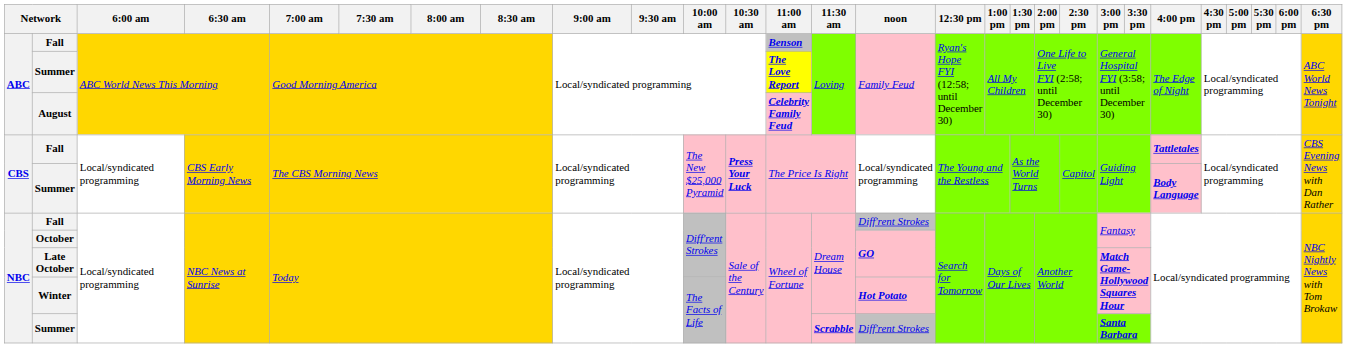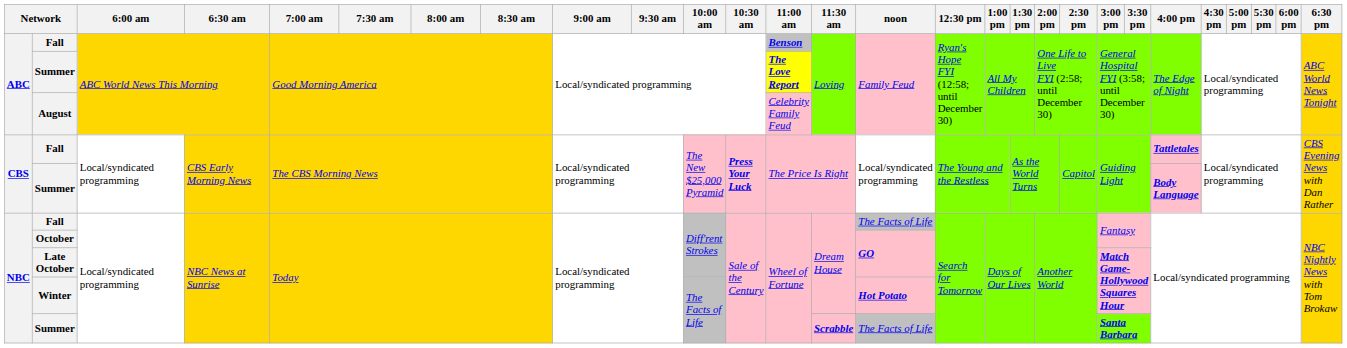August | 11:00 am: bold -> normal
NBC / Fall | noon: Diff'rent Strokes -> The Facts of Life
NBC / Summer | noon: Diff'rent Strokes -> The Facts of Life
